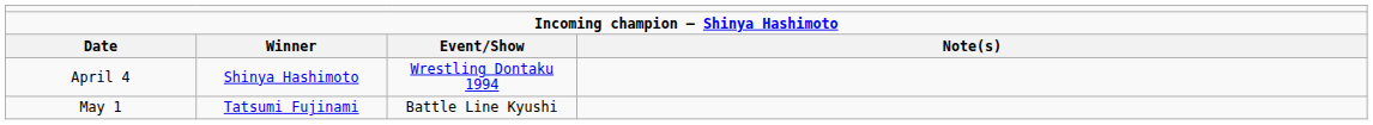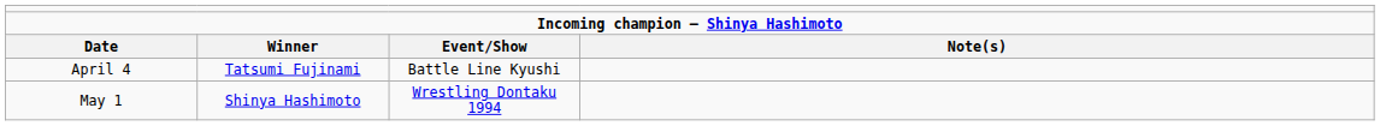April 4 | column 2: Shinya Hashimoto -> Tatsumi Fujinami
April 4 | column 3: Wrestling Dontaku 1994 -> Battle Line Kyushi
May 1 | column 2: Tatsumi Fujinami -> Shinya Hashimoto
May 1 | column 3: Battle Line Kyushi -> Wrestling Dontaku 1994
